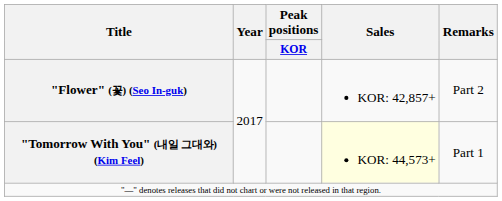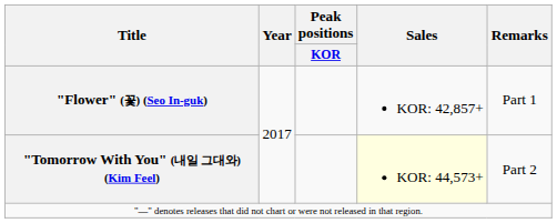"Flower" (꽃) (Seo In-guk) | Remarks: Part 2 -> Part 1
"Tomorrow With You" (내일 그대와) (Kim Feel) | Remarks: Part 1 -> Part 2
